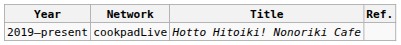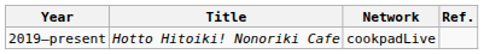columns swapped: Title <-> Network
